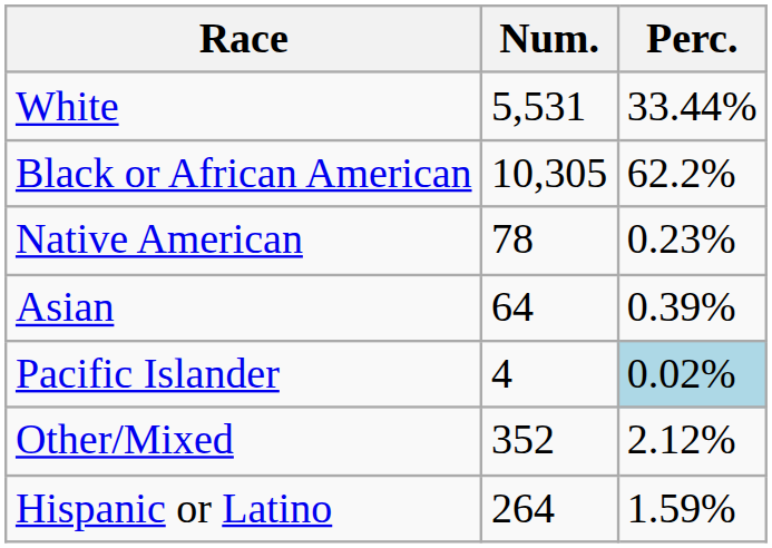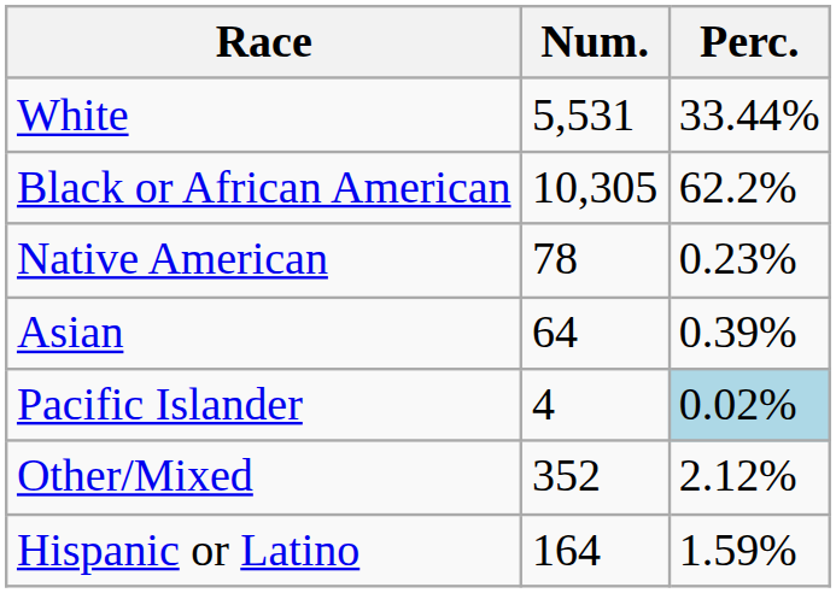Hispanic or Latino | Num.: 264 -> 164
